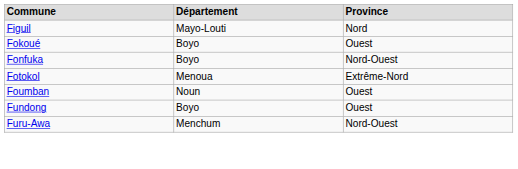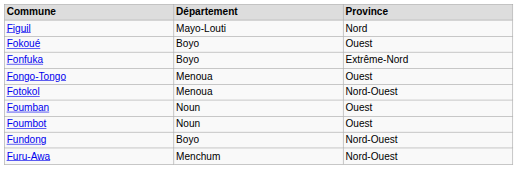Fonfuka | Province: Nord-Ouest -> Extrême-Nord
+ row: Fongo-Tongo | Menoua | Ouest
Fotokol | Province: Extrême-Nord -> Nord-Ouest
+ row: Foumbot | Noun | Ouest
Fundong | Province: Ouest -> Nord-Ouest
